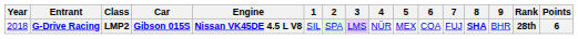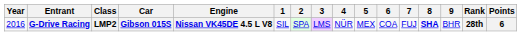G-Drive Racing | Year: 2018 -> 2016
